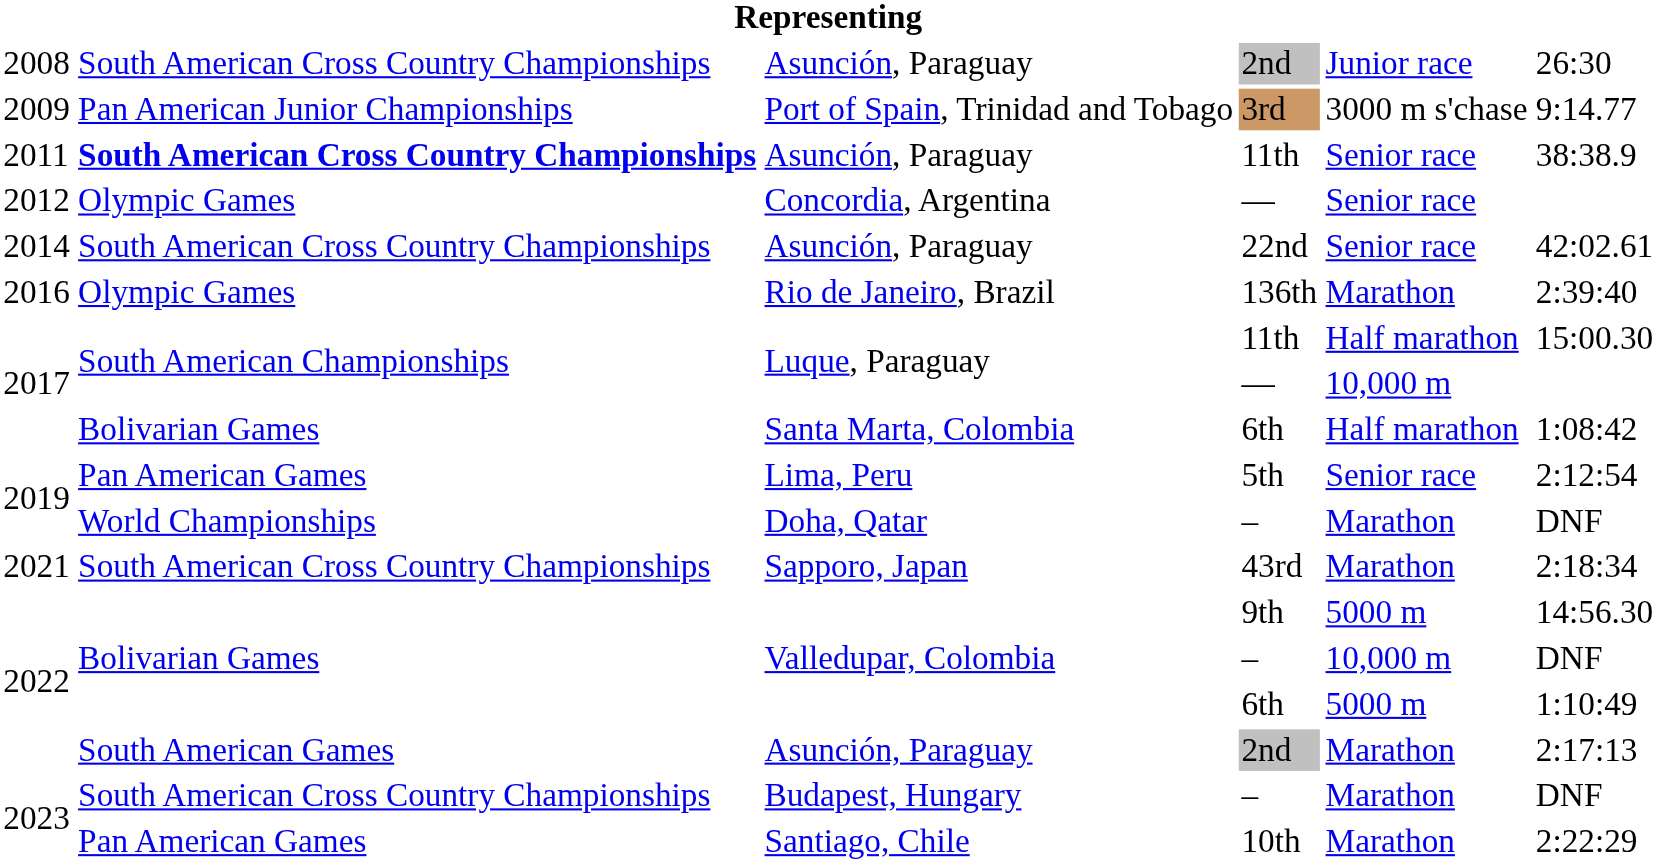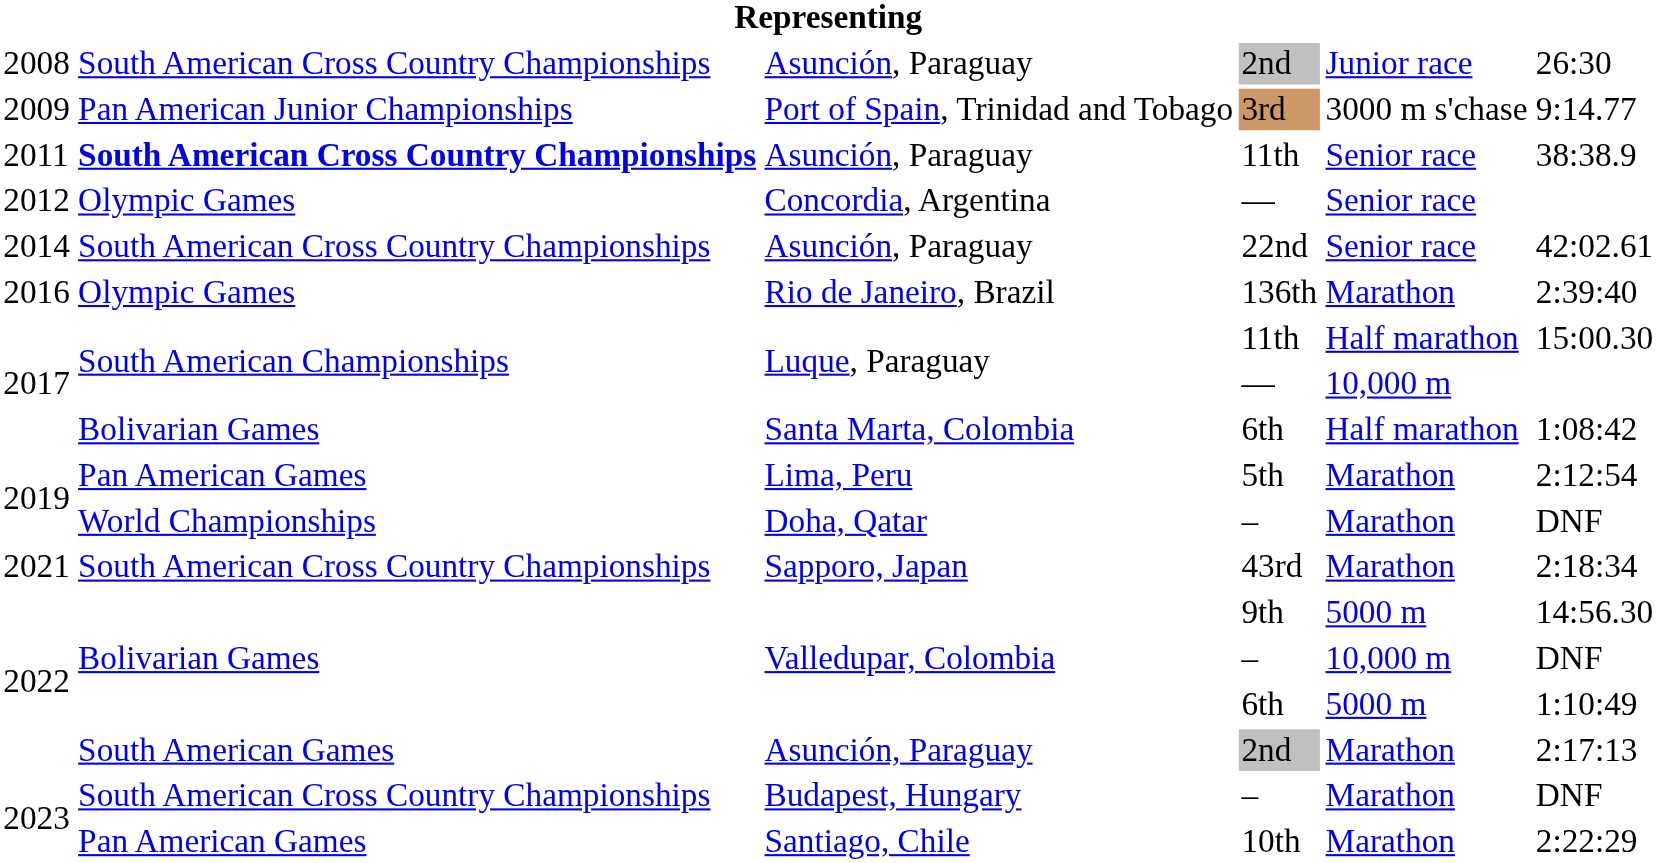Lima, Peru | column 5: Senior race -> Marathon
